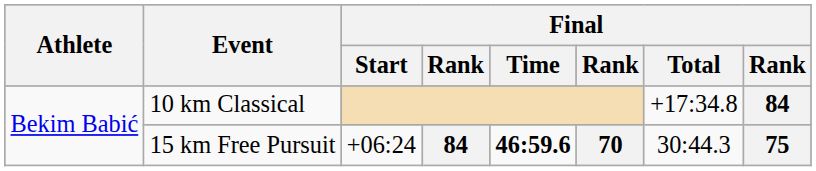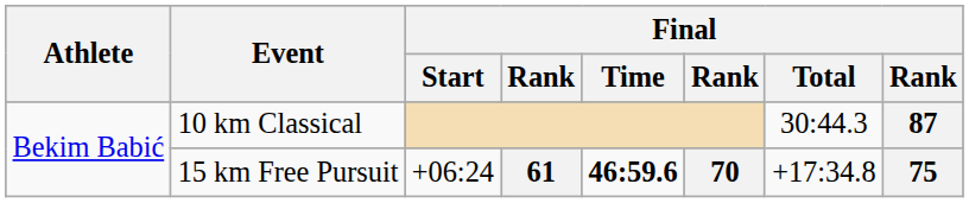10 km Classical | Final / Total: +17:34.8 -> 30:44.3
10 km Classical | column 8: 84 -> 87
15 km Free Pursuit | column 4: 84 -> 61
15 km Free Pursuit | Final / Total: 30:44.3 -> +17:34.8
